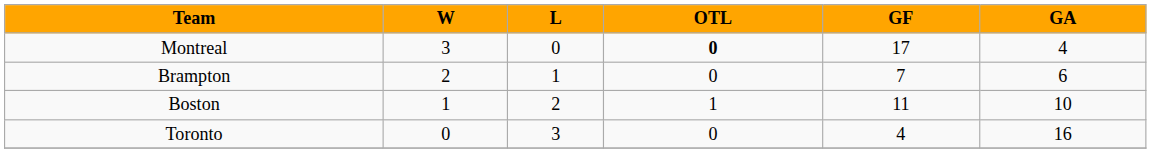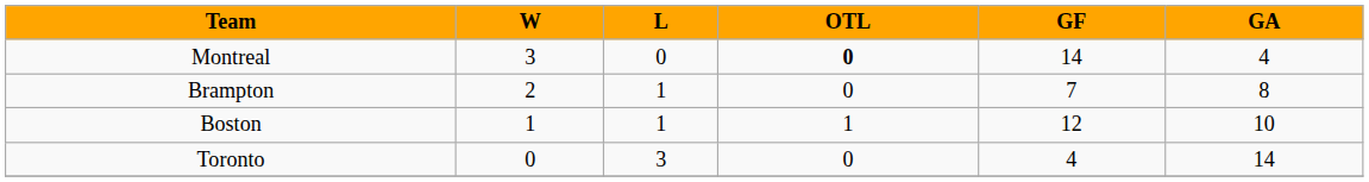Montreal | GF: 17 -> 14
Brampton | GA: 6 -> 8
Boston | L: 2 -> 1
Boston | GF: 11 -> 12
Toronto | GA: 16 -> 14
